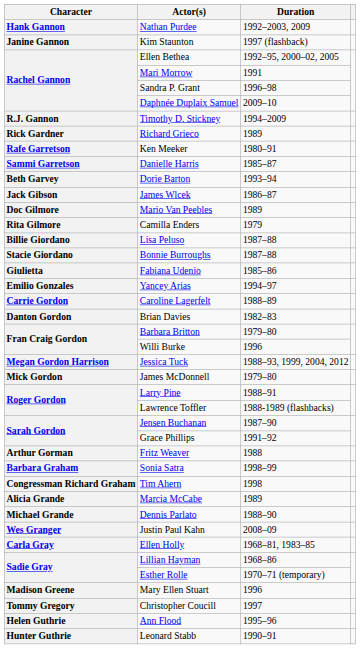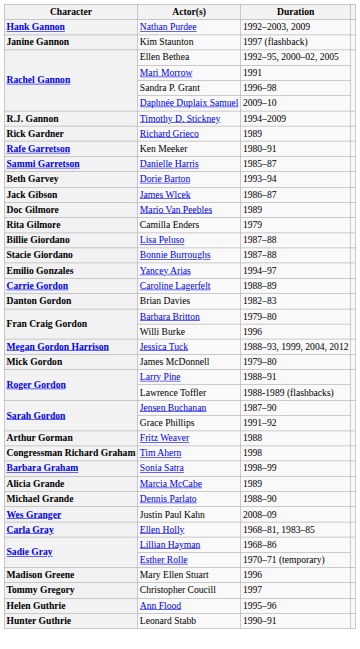- row: Giulietta | Fabiana Udenio | 1985–86
rows swapped: Sonia Satra <-> Tim Ahern
